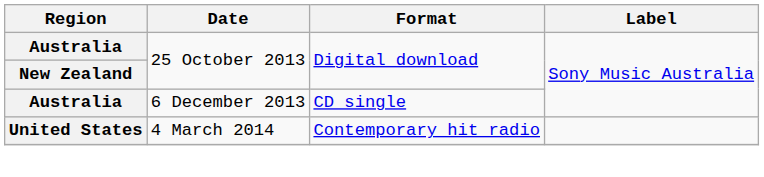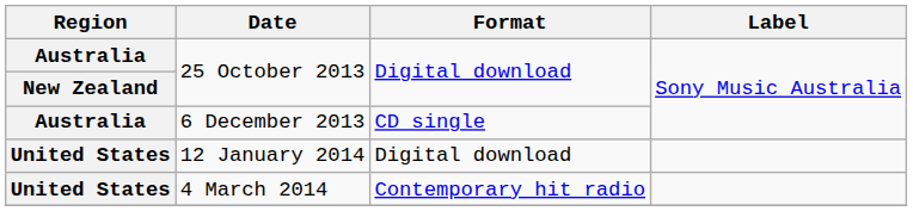+ row: United States | 12 January 2014 | Digital download
